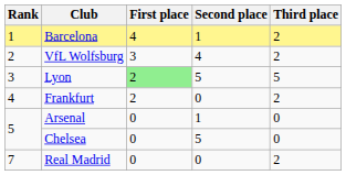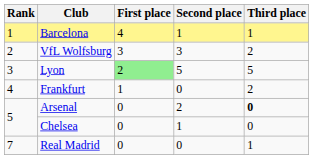Barcelona | Third place: 2 -> 1
VfL Wolfsburg | Second place: 4 -> 3
Frankfurt | First place: 2 -> 1
Arsenal | Second place: 1 -> 2
Arsenal | Third place: normal -> bold
Chelsea | Second place: 5 -> 1
Real Madrid | Third place: 2 -> 1
